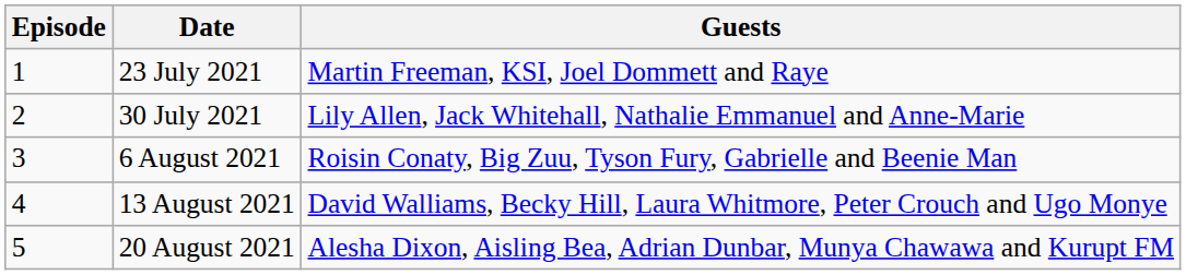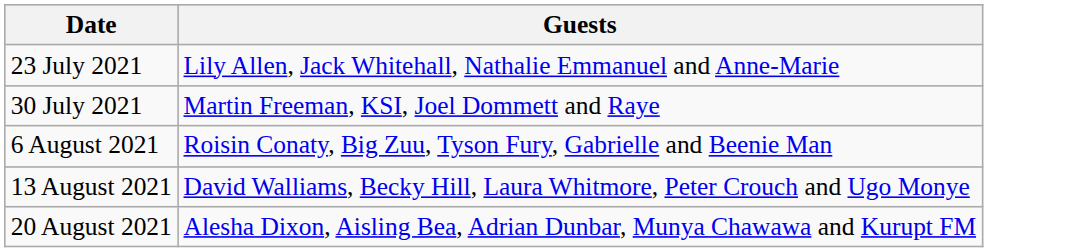- column: Episode | 1 | 2 | 3 | 4 | 5
23 July 2021 | Guests: Martin Freeman, KSI, Joel Dommett and Raye -> Lily Allen, Jack Whitehall, Nathalie Emmanuel and Anne-Marie
30 July 2021 | Guests: Lily Allen, Jack Whitehall, Nathalie Emmanuel and Anne-Marie -> Martin Freeman, KSI, Joel Dommett and Raye
